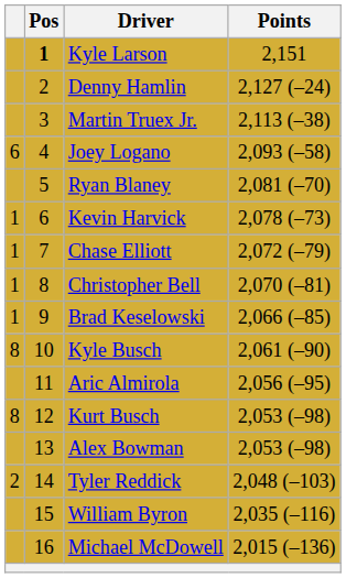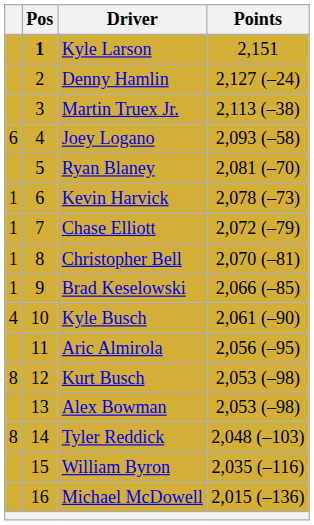Kyle Busch | column 1: 8 -> 4
Tyler Reddick | column 1: 2 -> 8
